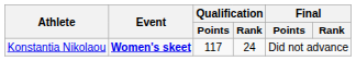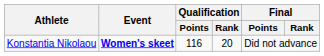Konstantia Nikolaou | Qualification / Points: 117 -> 116
Konstantia Nikolaou | Qualification / Rank: 24 -> 20
